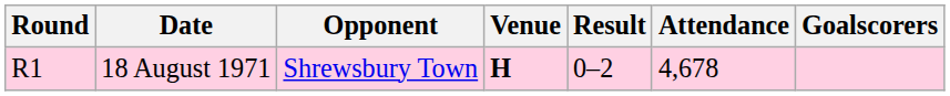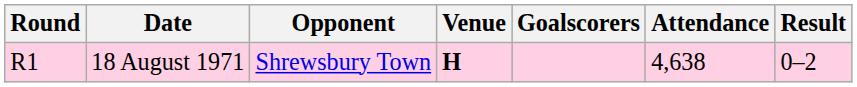columns swapped: Result <-> Goalscorers
18 August 1971 | Attendance: 4,678 -> 4,638
